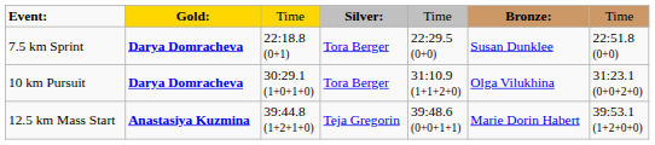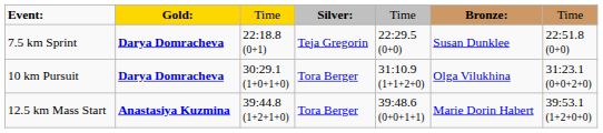7.5 km Sprint | column 4: Tora Berger -> Teja Gregorin
12.5 km Mass Start | column 4: Teja Gregorin -> Tora Berger
